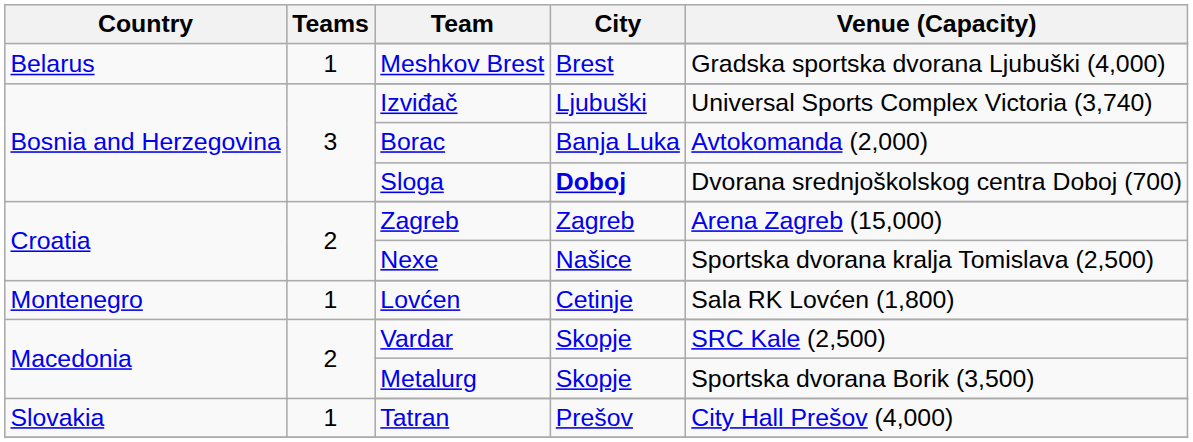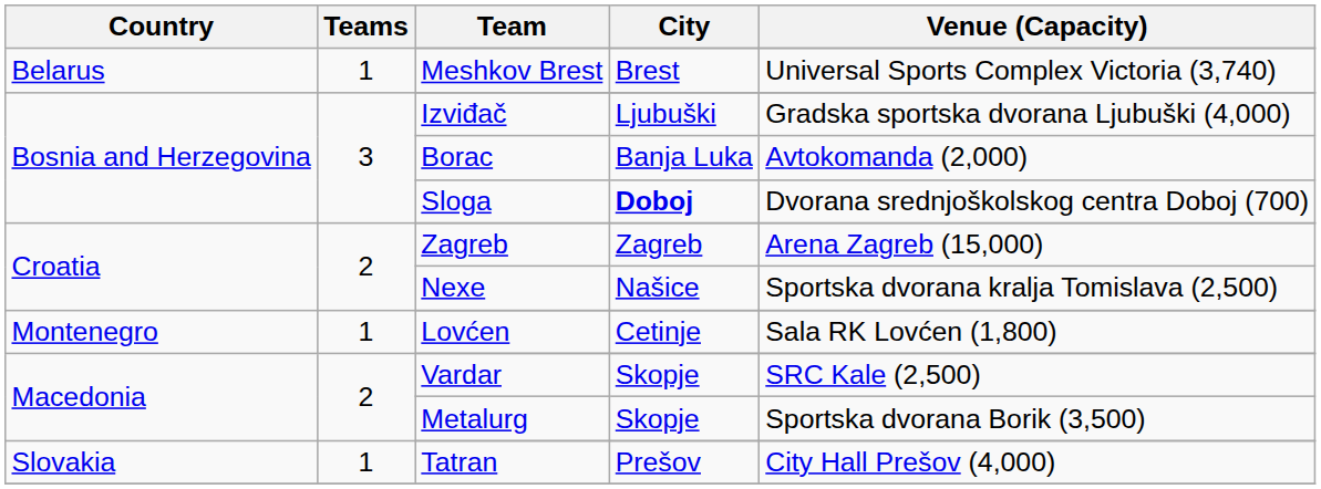Meshkov Brest | Venue (Capacity): Gradska sportska dvorana Ljubuški (4,000) -> Universal Sports Complex Victoria (3,740)
Izviđač | Venue (Capacity): Universal Sports Complex Victoria (3,740) -> Gradska sportska dvorana Ljubuški (4,000)
